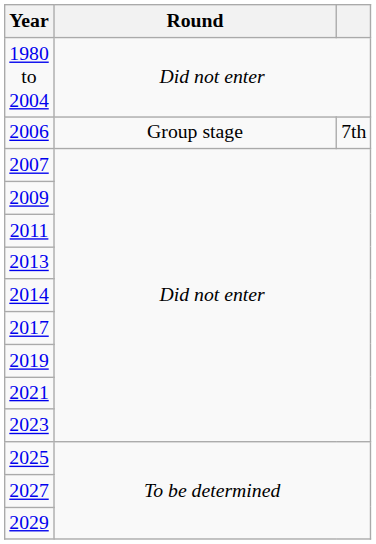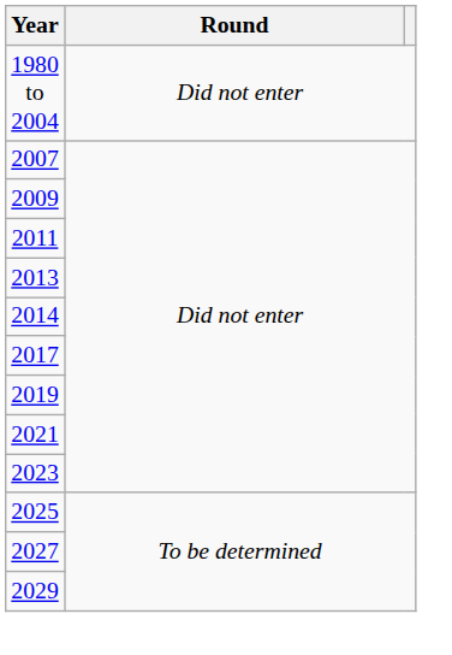- row: 2006 | Group stage | 7th
